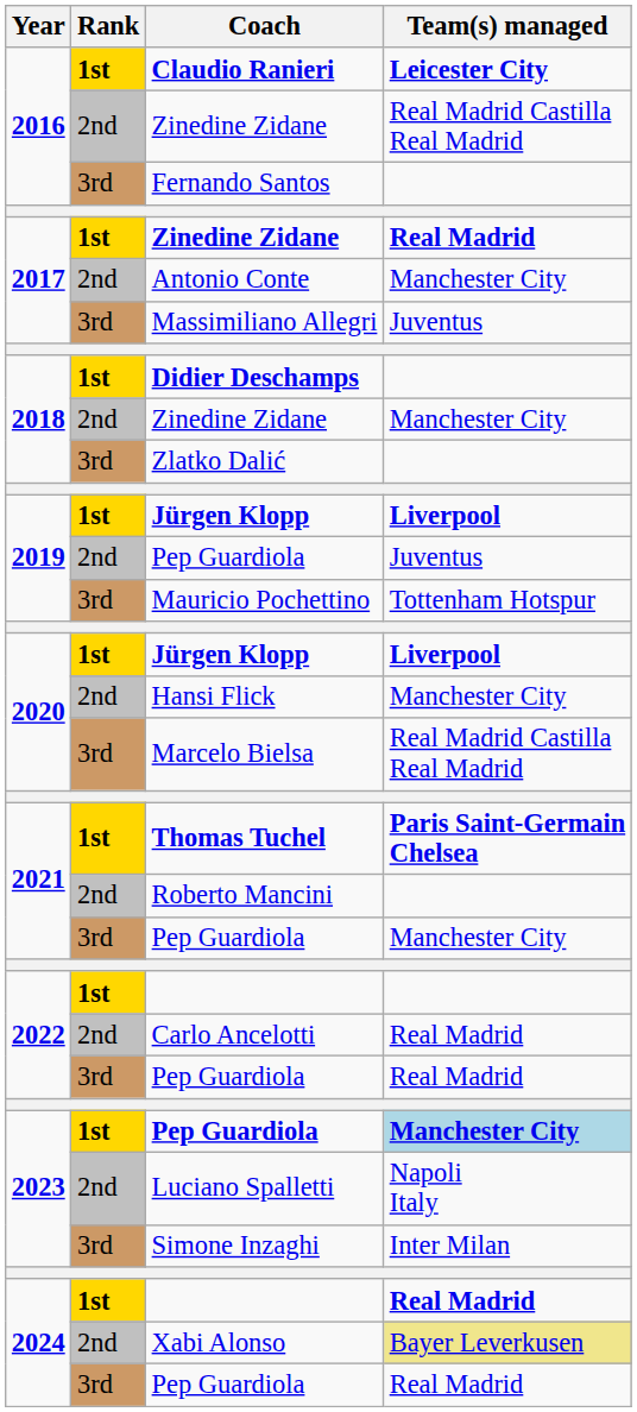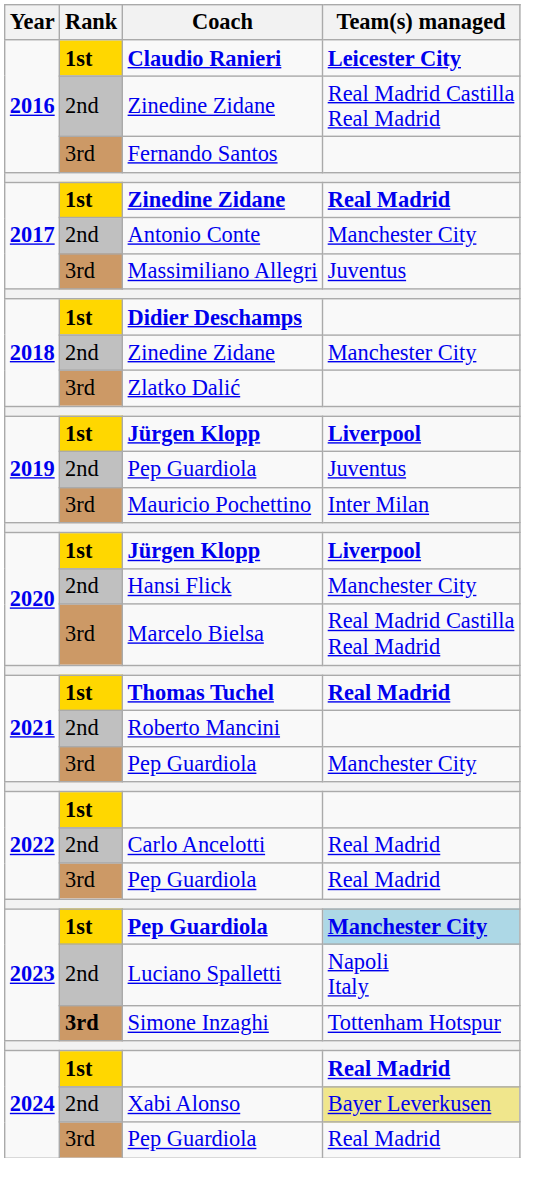Mauricio Pochettino | Team(s) managed: Tottenham Hotspur -> Inter Milan
Thomas Tuchel | Team(s) managed: Paris Saint-Germain Chelsea -> Real Madrid
Simone Inzaghi | Rank: normal -> bold
Simone Inzaghi | Team(s) managed: Inter Milan -> Tottenham Hotspur
